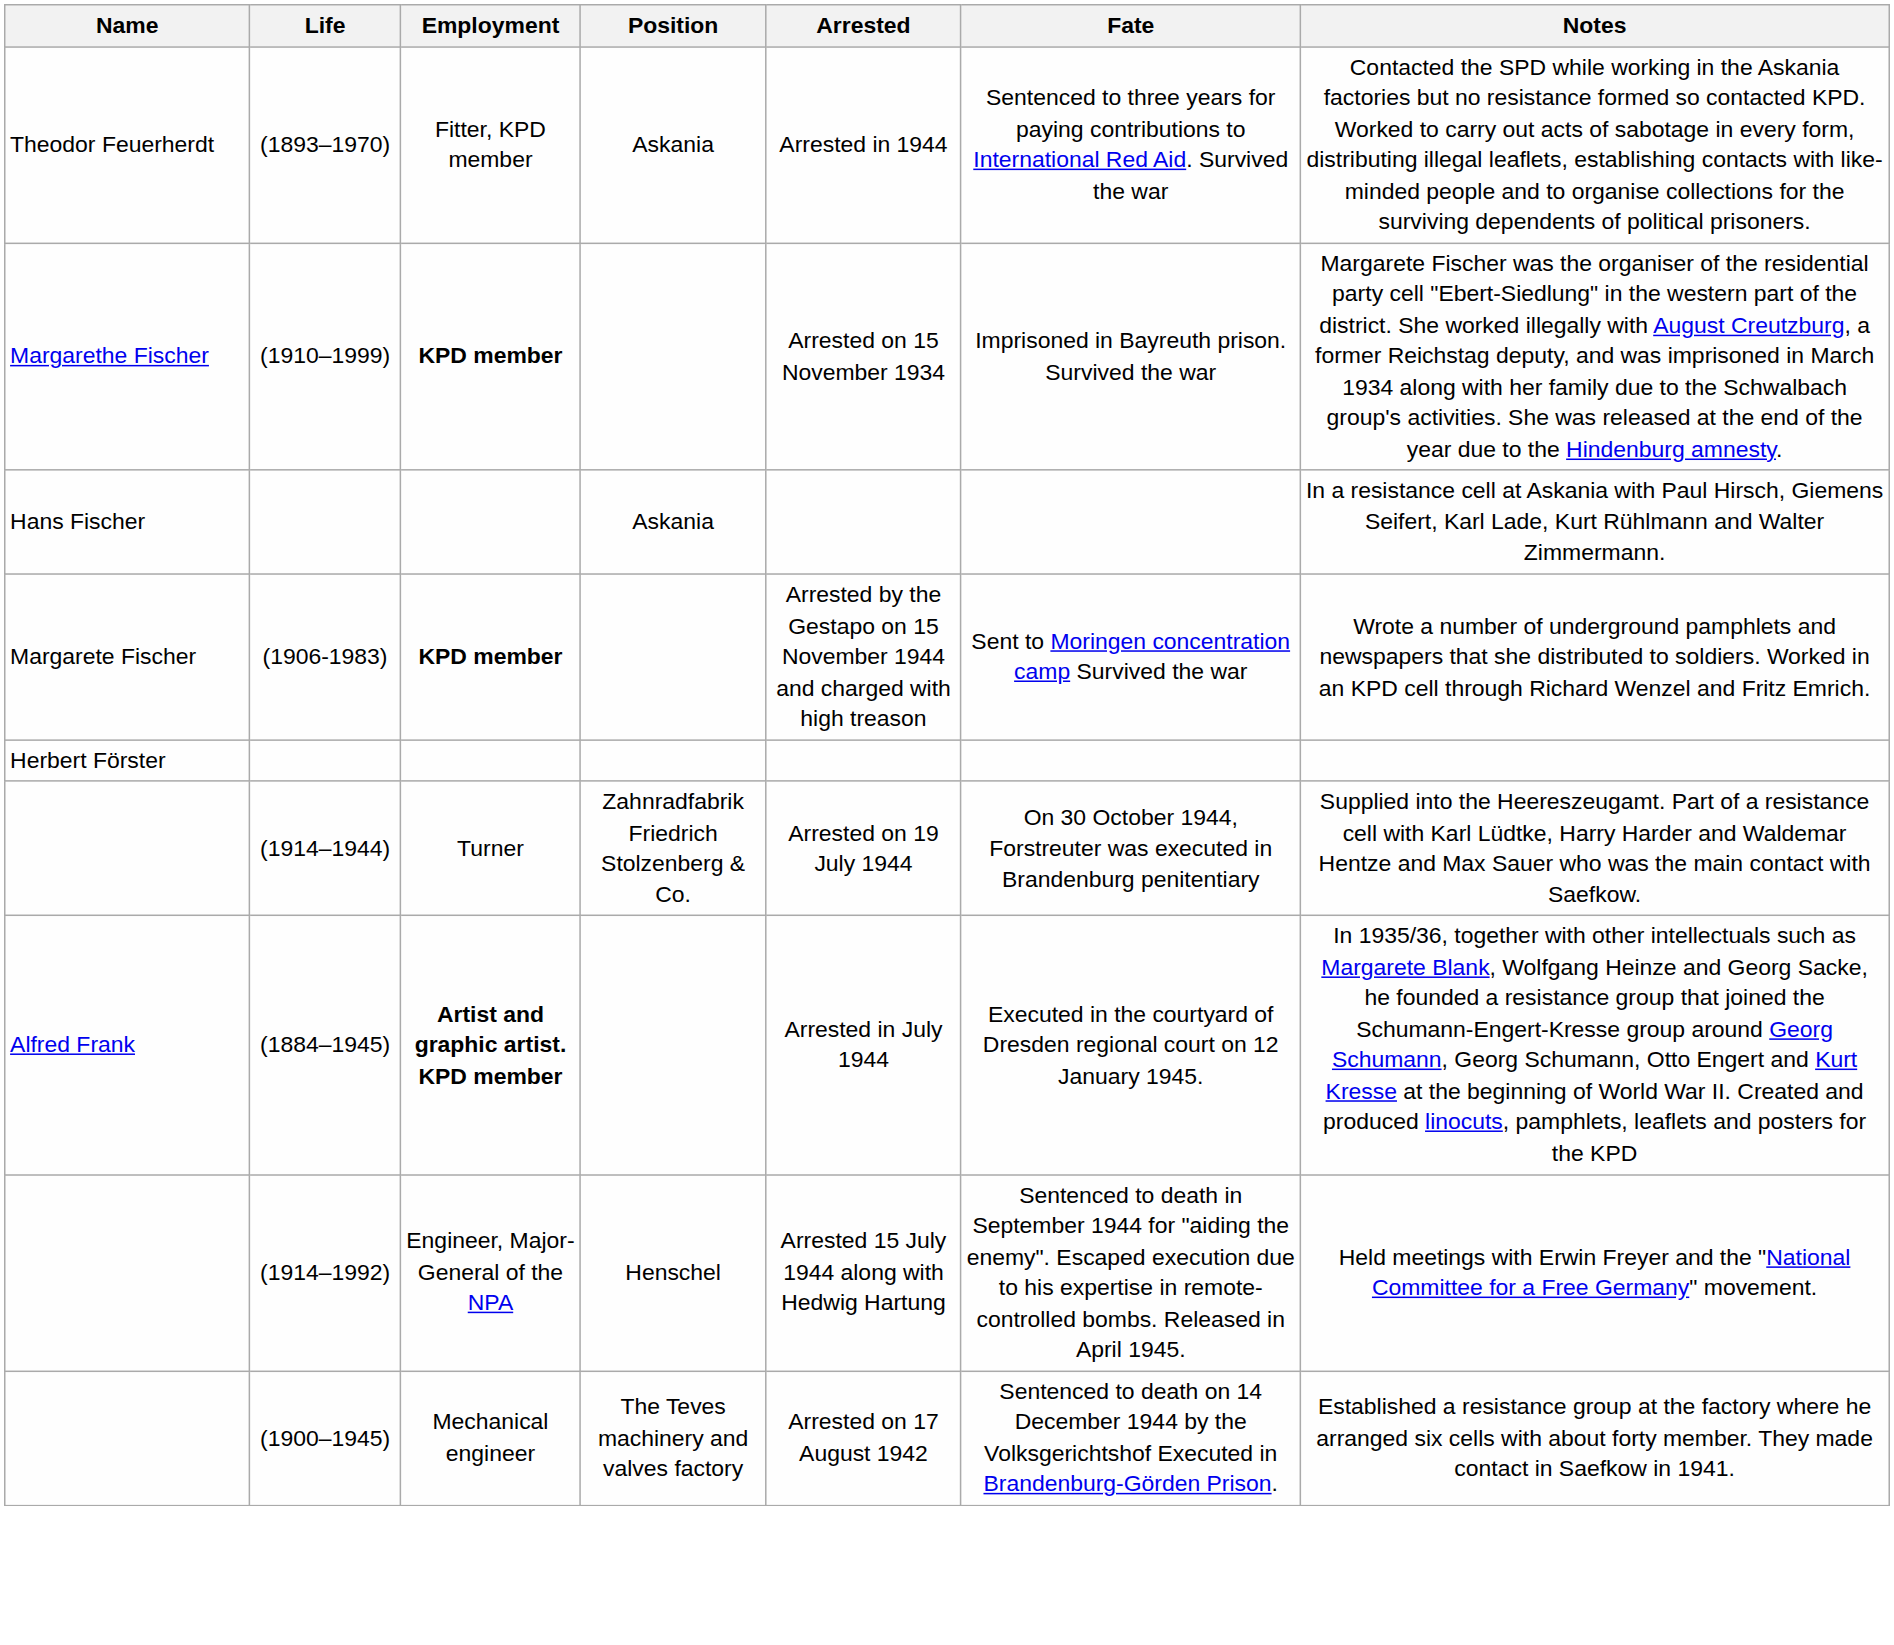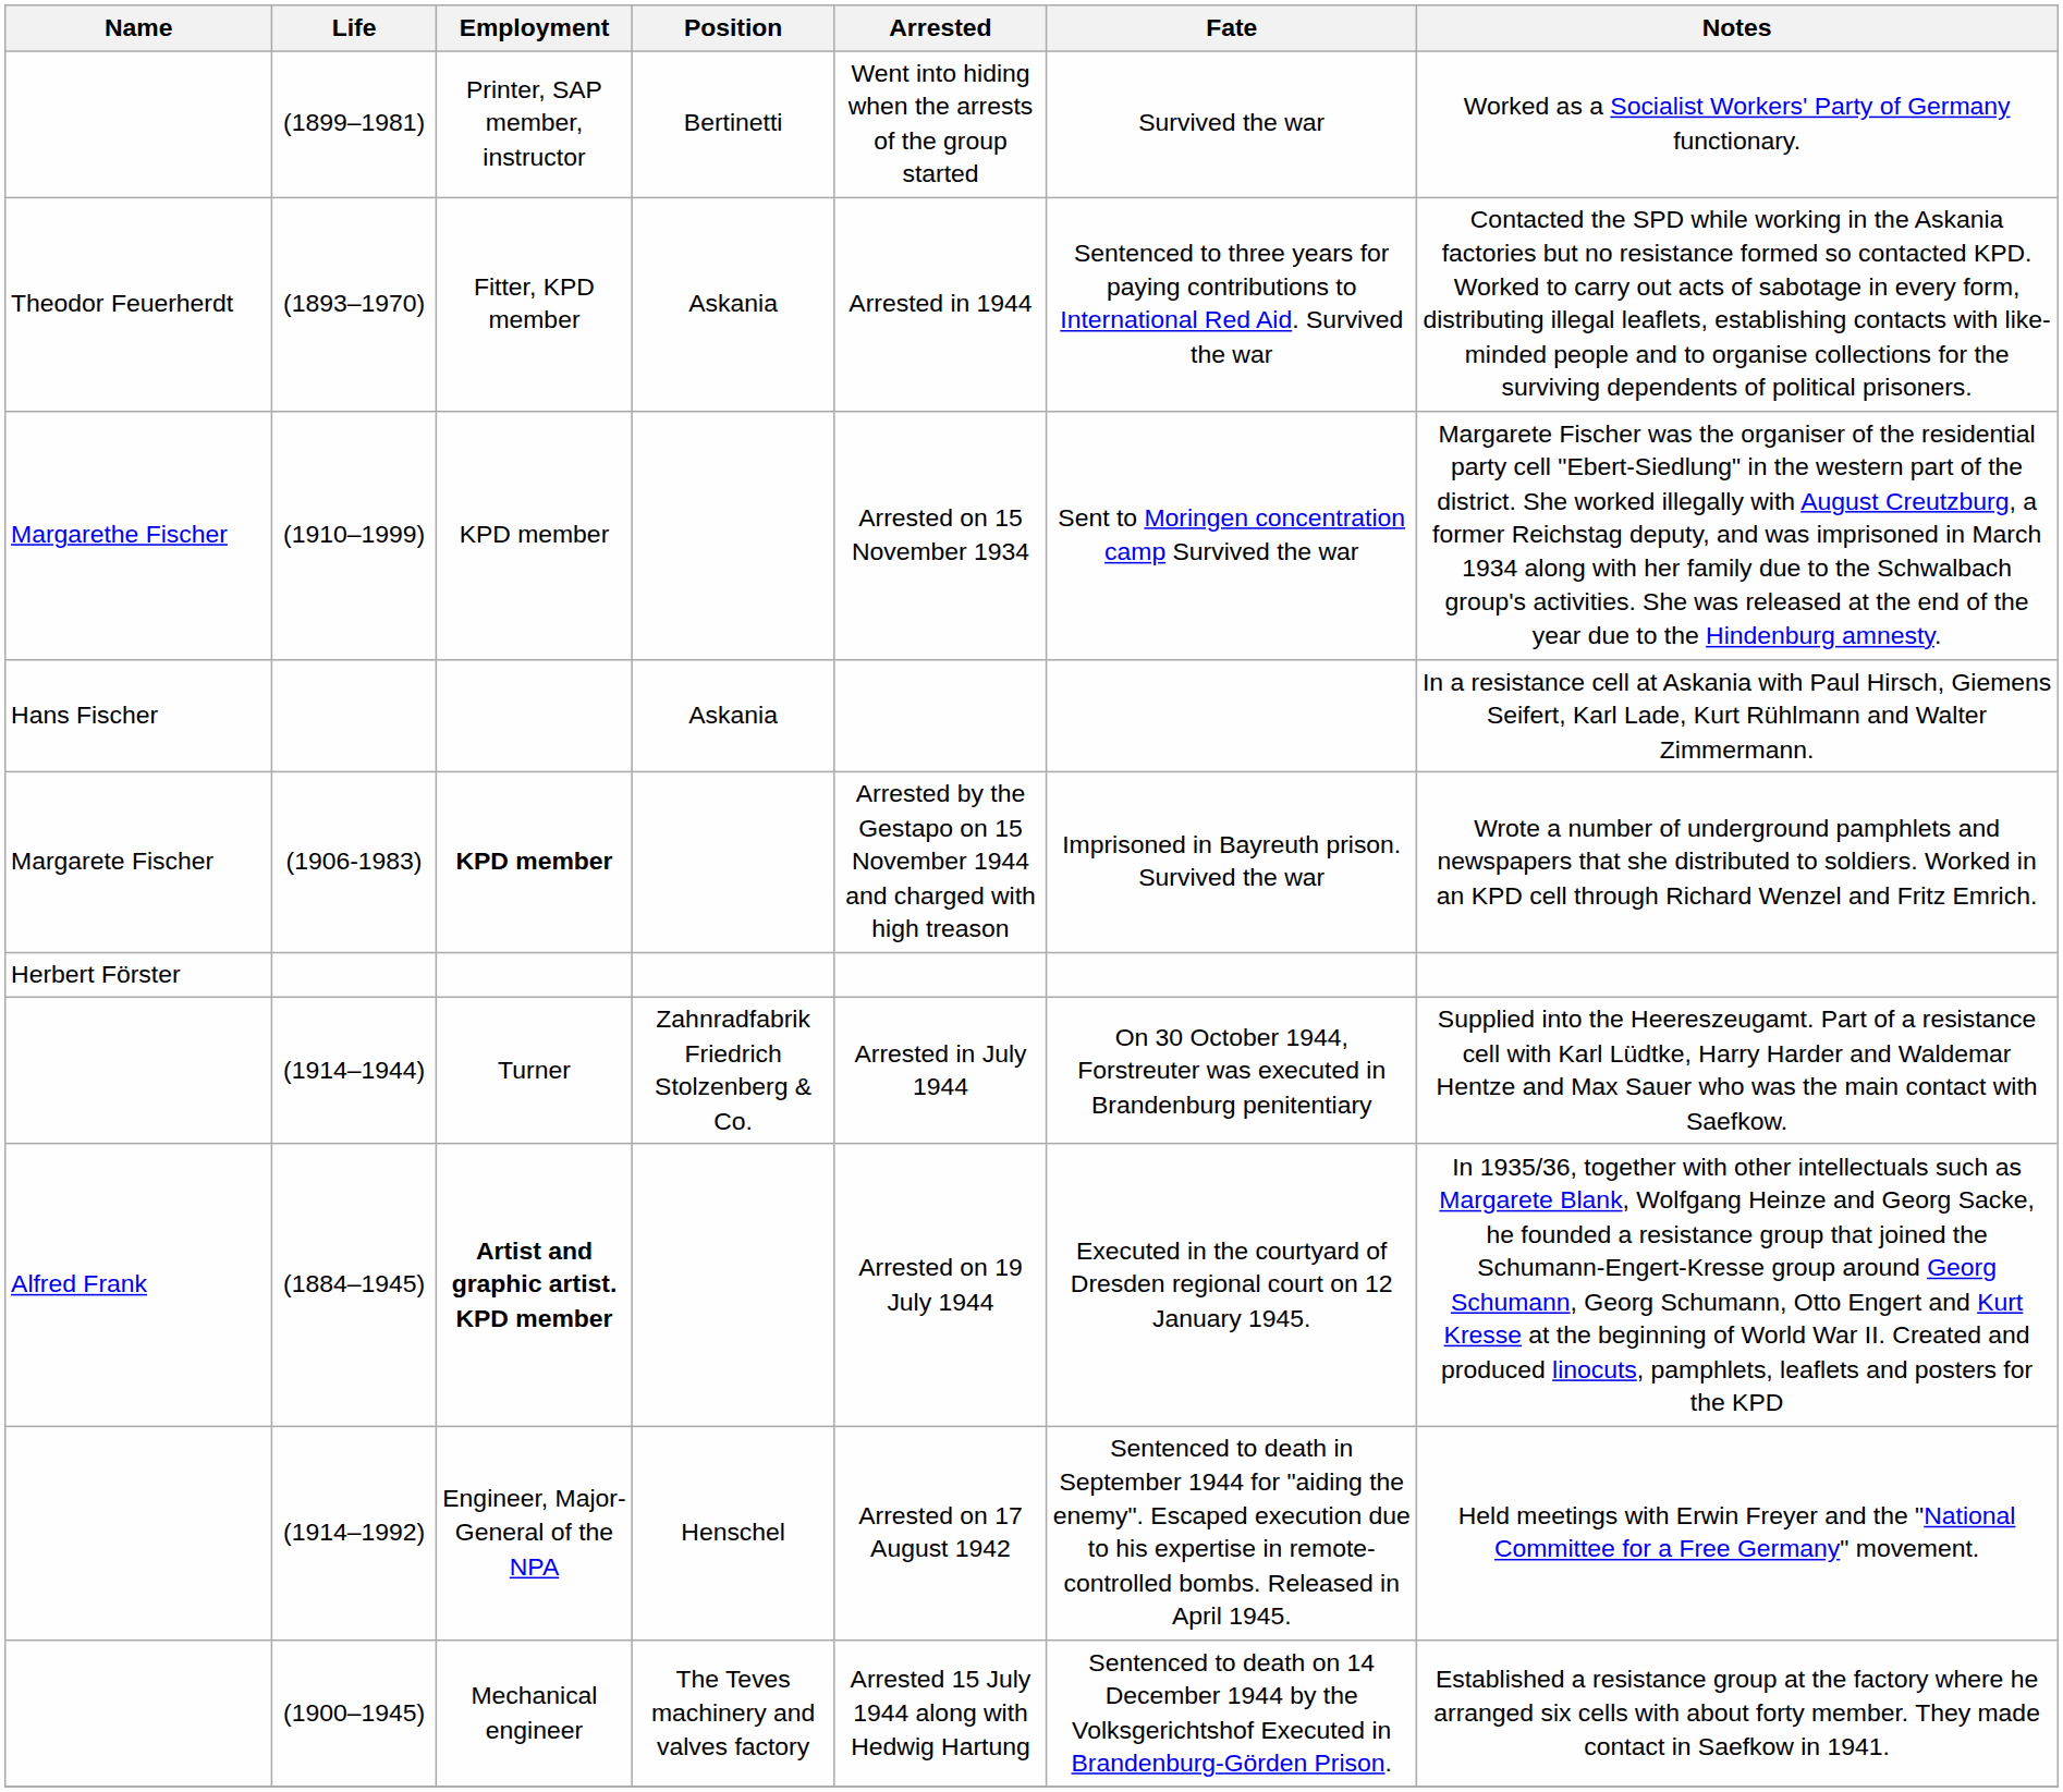+ row: (1899–1981) | Printer, SAP member, instructor | Bertinetti | Went into hiding when the arrests of the group started | Survived the war | Worked as a Socialist Workers' Party of Germany functionary.
(1910–1999) | Employment: bold -> normal
(1910–1999) | Fate: Imprisoned in Bayreuth prison. Survived the war -> Sent to Moringen concentration camp Survived the war
(1906-1983) | Fate: Sent to Moringen concentration camp Survived the war -> Imprisoned in Bayreuth prison. Survived the war
(1914–1944) | Arrested: Arrested on 19 July 1944 -> Arrested in July 1944
(1884–1945) | Arrested: Arrested in July 1944 -> Arrested on 19 July 1944
(1914–1992) | Arrested: Arrested 15 July 1944 along with Hedwig Hartung -> Arrested on 17 August 1942
(1900–1945) | Arrested: Arrested on 17 August 1942 -> Arrested 15 July 1944 along with Hedwig Hartung
